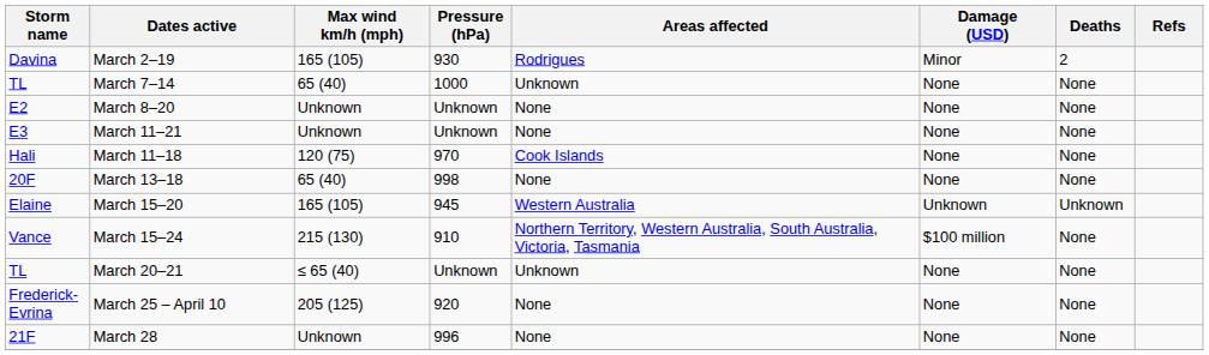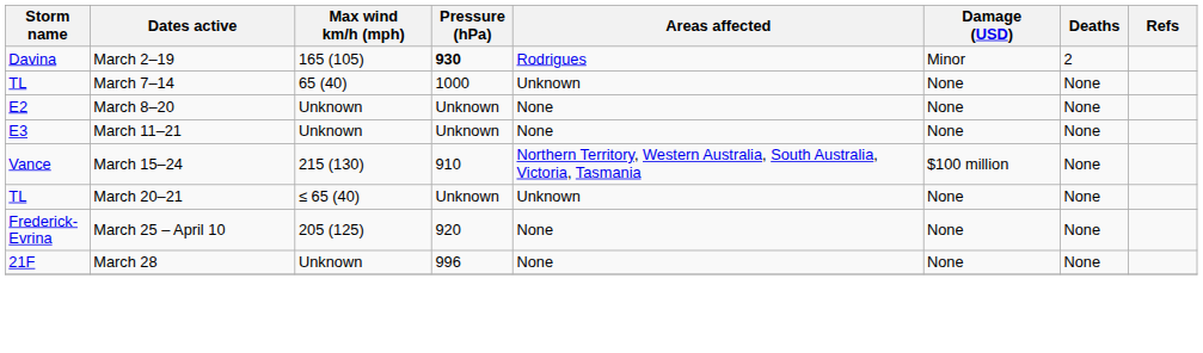March 2–19 | Pressure (hPa): normal -> bold
- row: Hali | March 11–18 | 120 (75) | 970 | Cook Islands | None | None
- row: 20F | March 13–18 | 65 (40) | 998 | None | None | None
- row: Elaine | March 15–20 | 165 (105) | 945 | Western Australia | Unknown | Unknown
